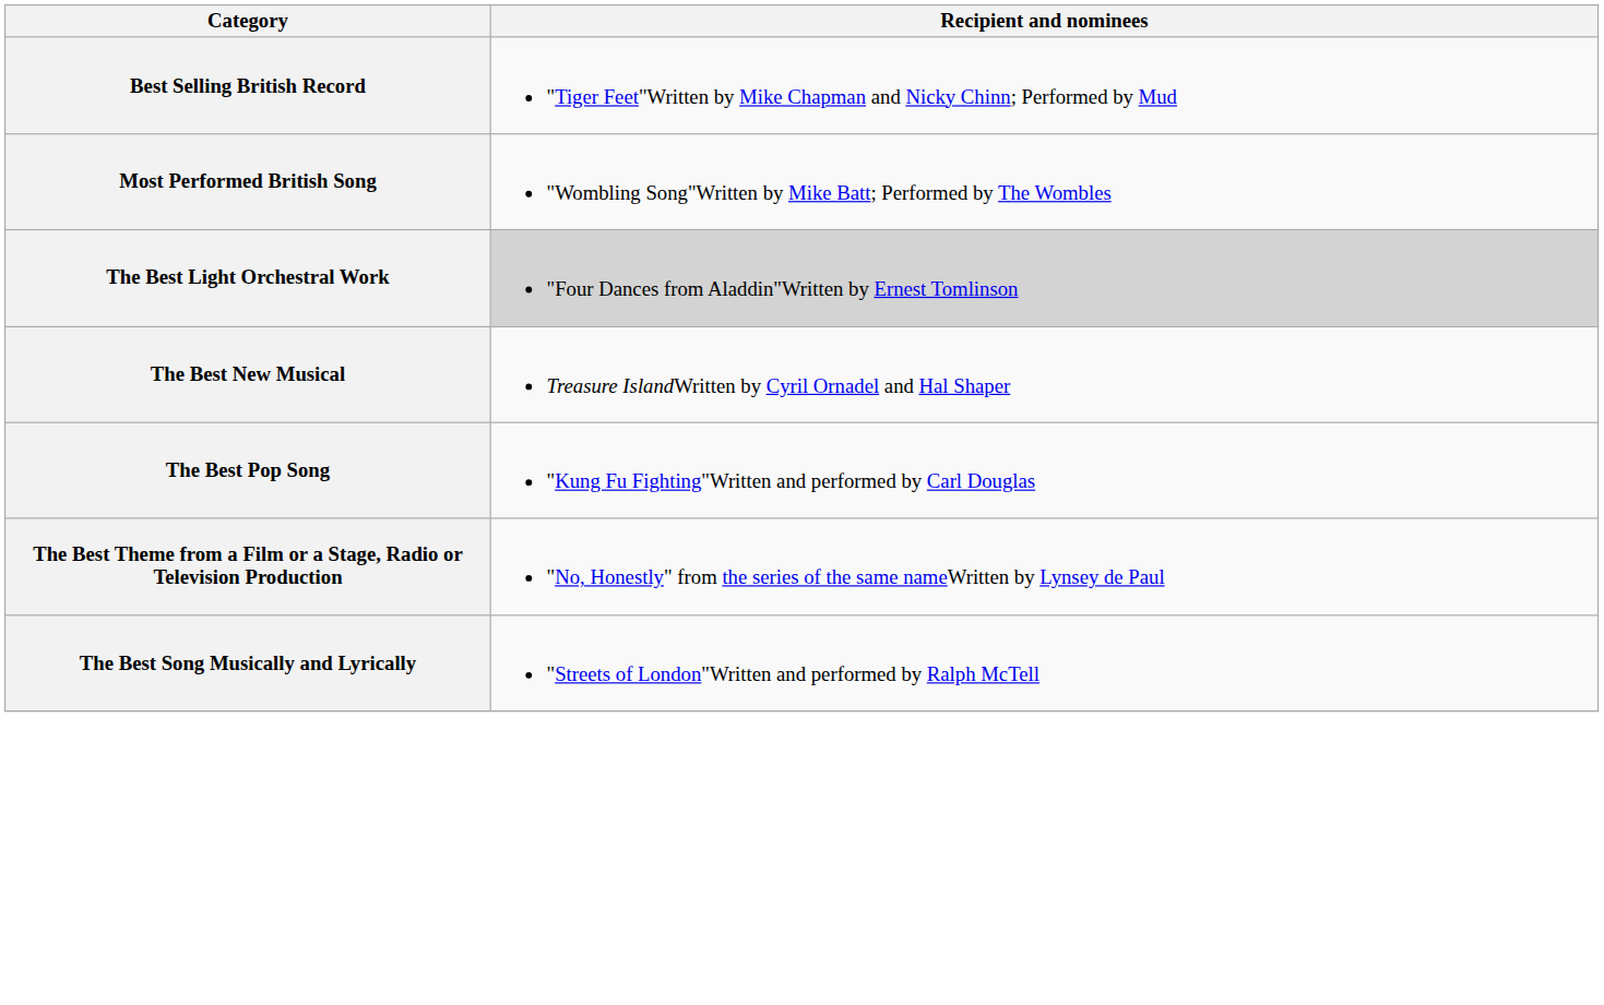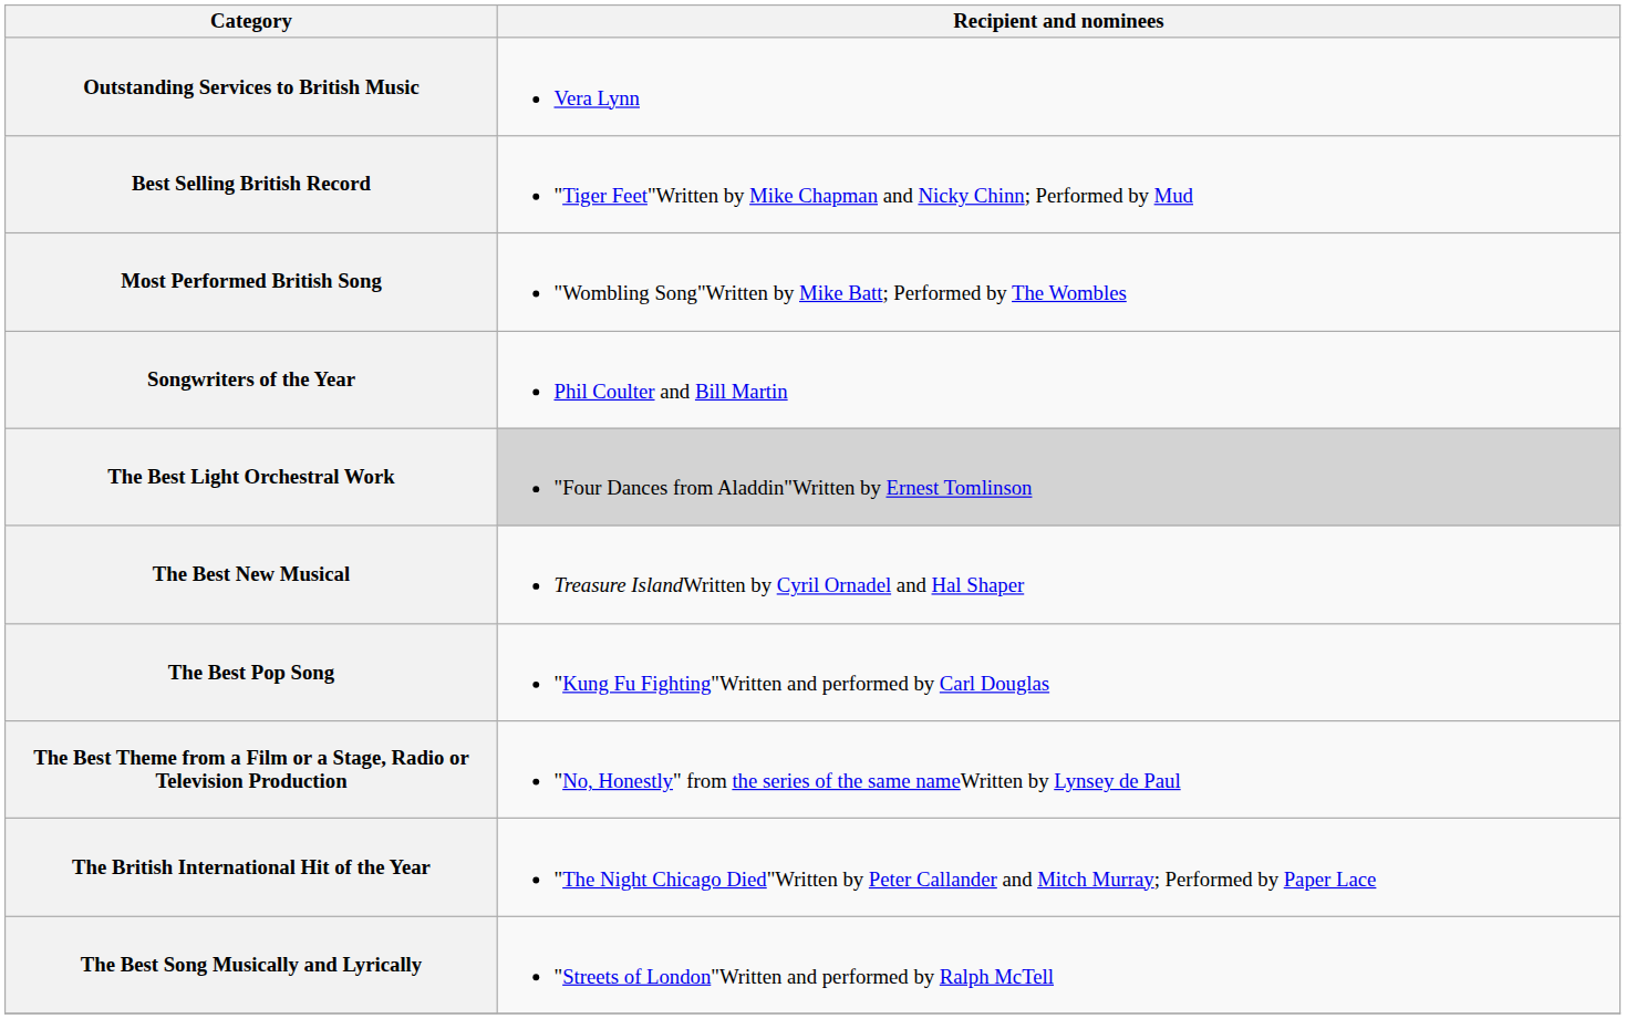+ row: Outstanding Services to British Music | Vera Lynn
+ row: Songwriters of the Year | Phil Coulter and Bill Martin
+ row: The British International Hit of the Year | "The Night Chicago Died"Written by Peter Callander and Mitch Murray; Performed by Paper Lace
